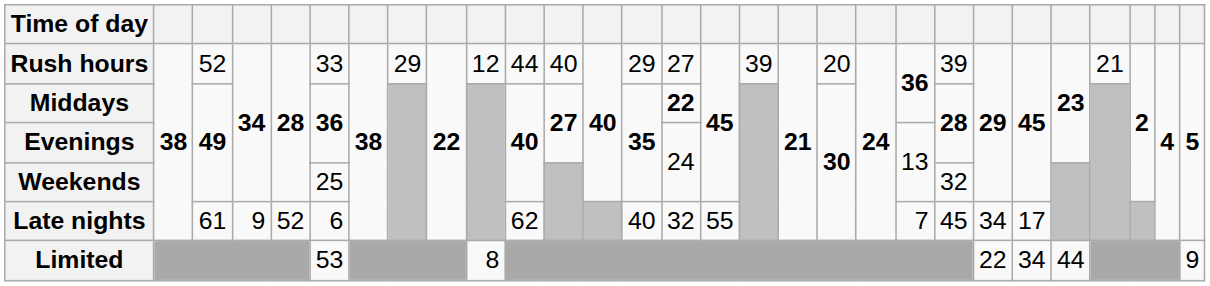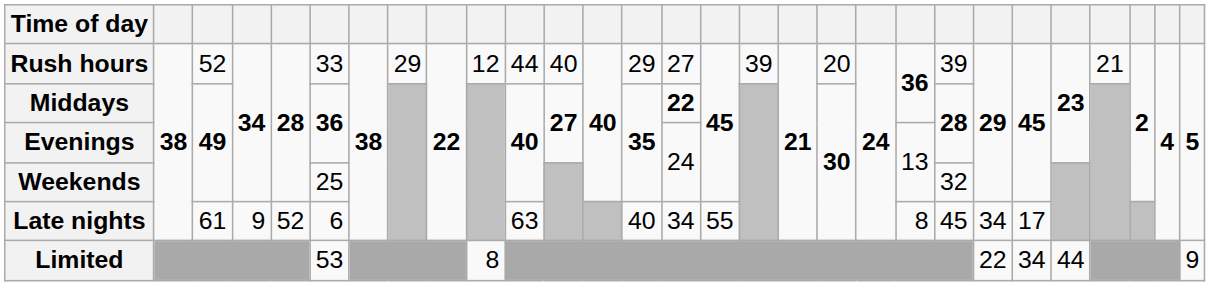Late nights | column 11: 62 -> 63
Late nights | column 15: 32 -> 34
Late nights | column 21: 7 -> 8
